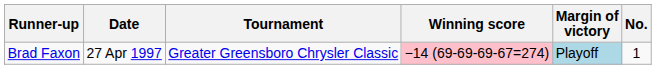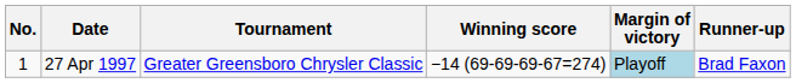columns swapped: No. <-> Runner-up
27 Apr 1997 | Winning score: pink background -> no background
